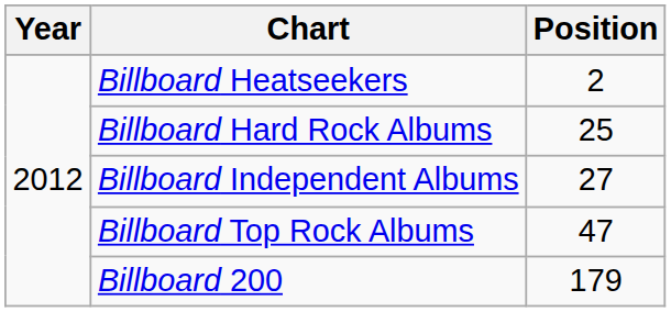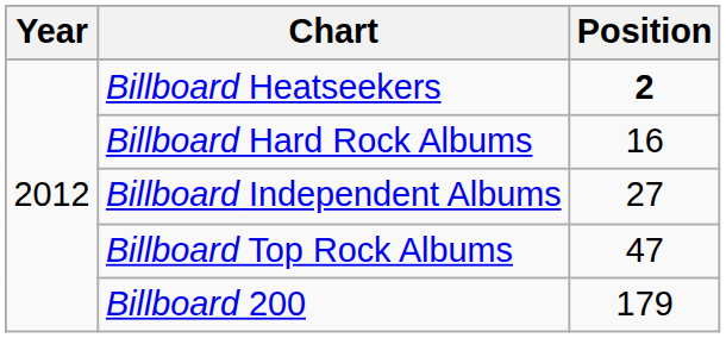Billboard Heatseekers | Position: normal -> bold
Billboard Hard Rock Albums | Position: 25 -> 16
